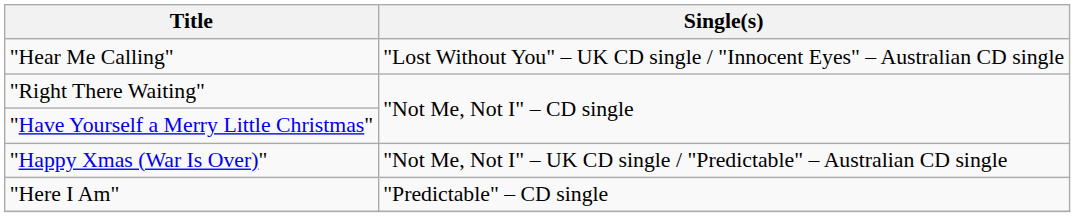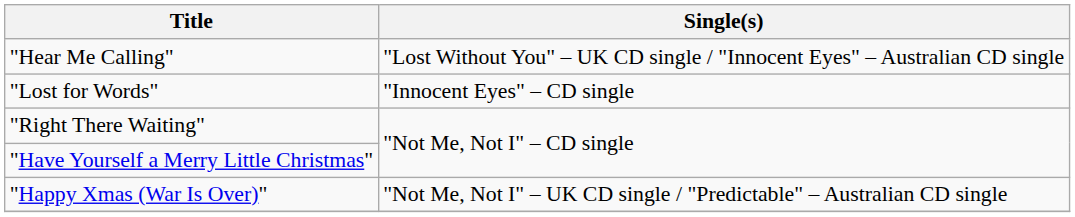+ row: "Lost for Words" | "Innocent Eyes" – CD single
- row: "Here I Am" | "Predictable" – CD single
